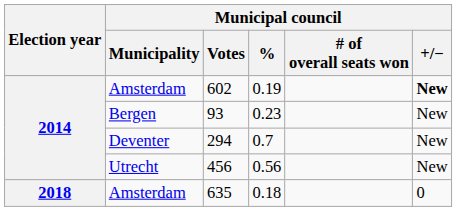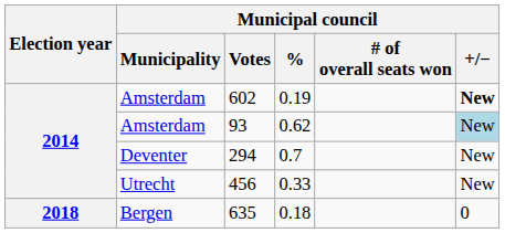93 | Municipal council / Municipality: Bergen -> Amsterdam
93 | Municipal council / %: 0.23 -> 0.62
93 | Municipal council / +/−: no background -> lightblue background
456 | Municipal council / %: 0.56 -> 0.33
635 | Municipal council / Municipality: Amsterdam -> Bergen
